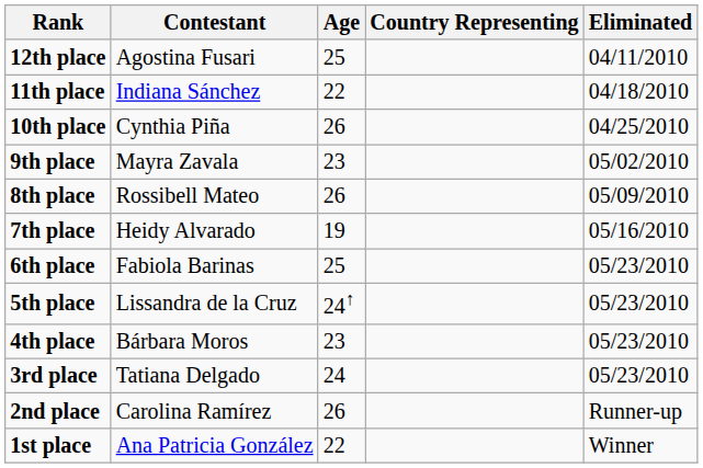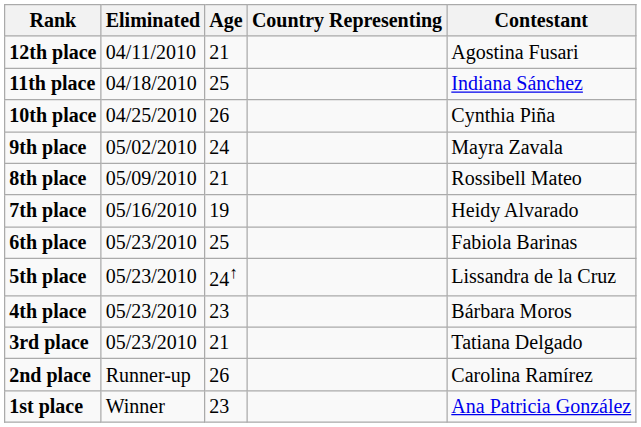columns swapped: Contestant <-> Eliminated
12th place | Age: 25 -> 21
11th place | Age: 22 -> 25
9th place | Age: 23 -> 24
8th place | Age: 26 -> 21
3rd place | Age: 24 -> 21
1st place | Age: 22 -> 23
